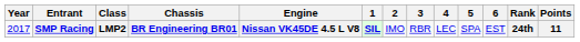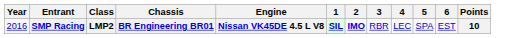- column: Rank | 24th
SMP Racing | Year: 2017 -> 2016
SMP Racing | 2: normal -> bold
SMP Racing | Points: 11 -> 10
